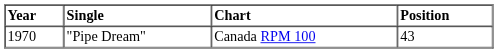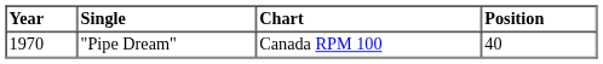"Pipe Dream" | Position: 43 -> 40
